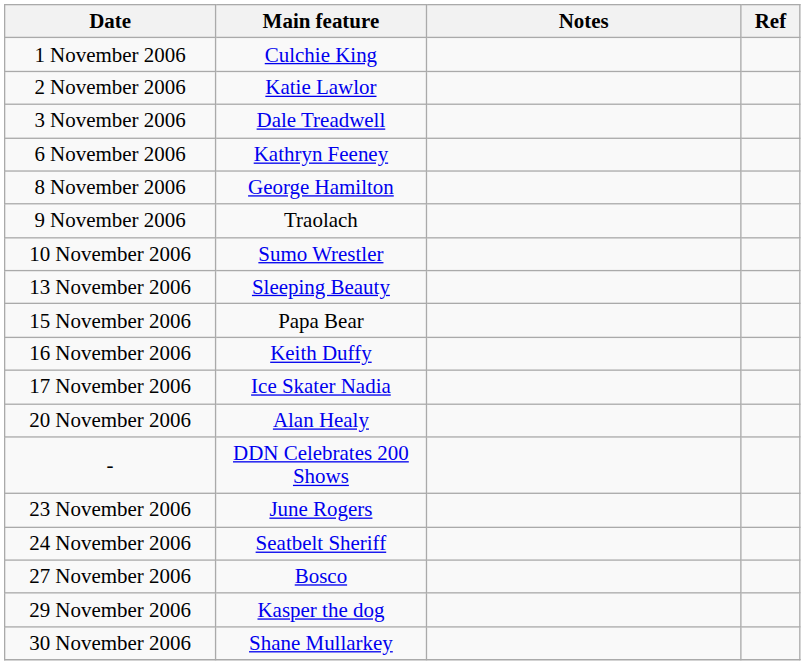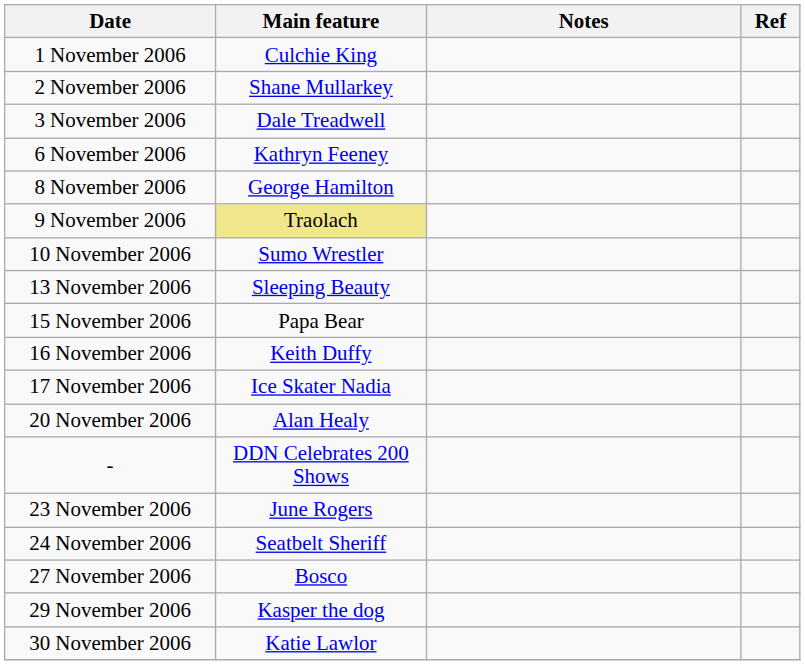2 November 2006 | Main feature: Katie Lawlor -> Shane Mullarkey
9 November 2006 | Main feature: no background -> khaki background
30 November 2006 | Main feature: Shane Mullarkey -> Katie Lawlor
